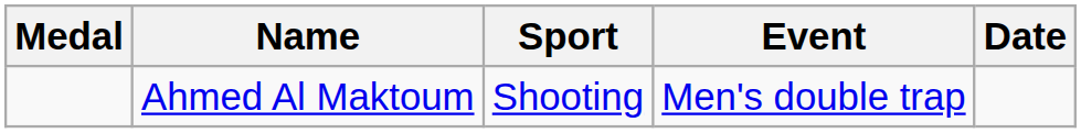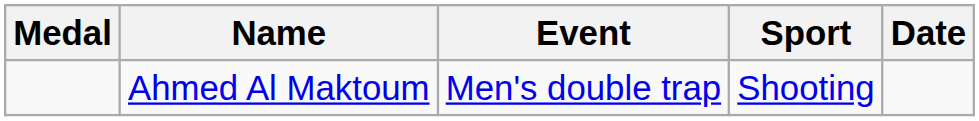columns swapped: Sport <-> Event
